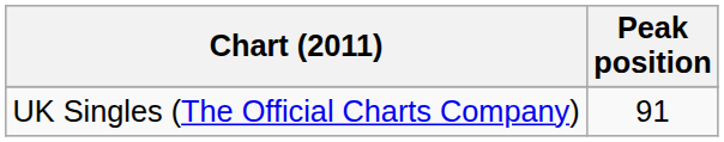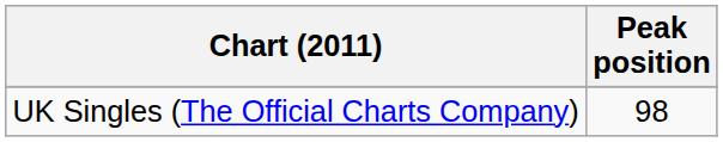UK Singles (The Official Charts Company) | Peak position: 91 -> 98
